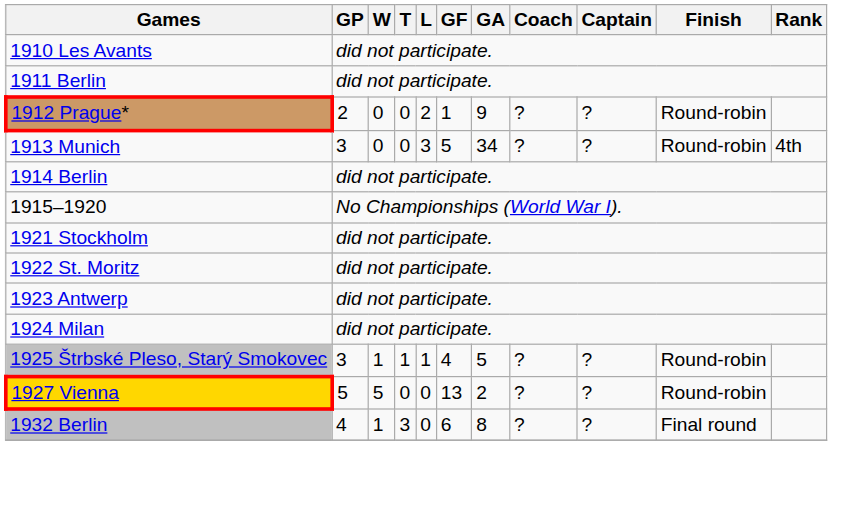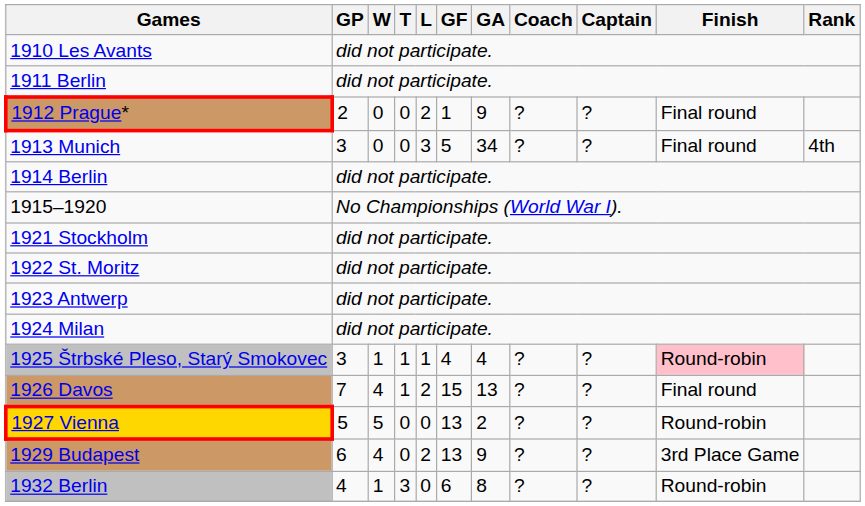1912 Prague* | Finish: Round-robin -> Final round
1913 Munich | Finish: Round-robin -> Final round
1925 Štrbské Pleso, Starý Smokovec | GA: 5 -> 4
1925 Štrbské Pleso, Starý Smokovec | Finish: no background -> pink background
+ row: 1926 Davos | 7 | 4 | 1 | 2 | 15 | 13 | ? | ? | Final round
+ row: 1929 Budapest | 6 | 4 | 0 | 2 | 13 | 9 | ? | ? | 3rd Place Game
1932 Berlin | Finish: Final round -> Round-robin
